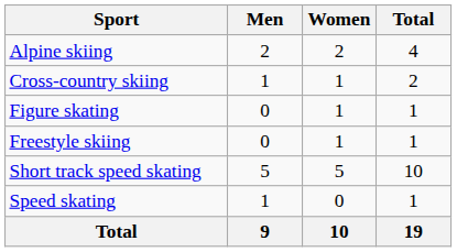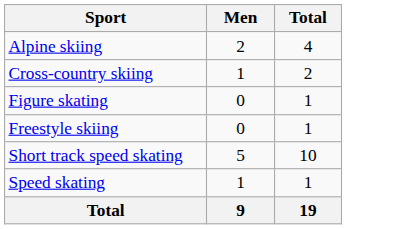- column: Women | 2 | 1 | 1 | 1 | 5 | 0 | 10
